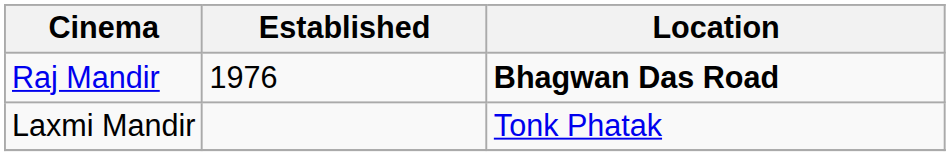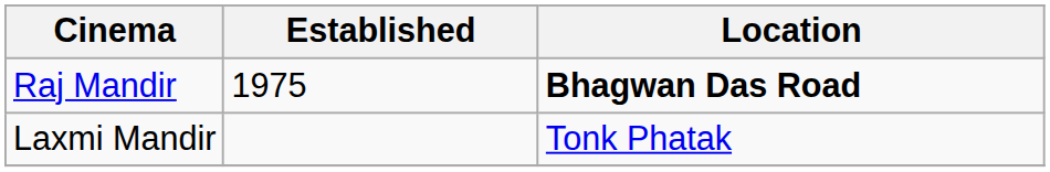Raj Mandir | Established: 1976 -> 1975
